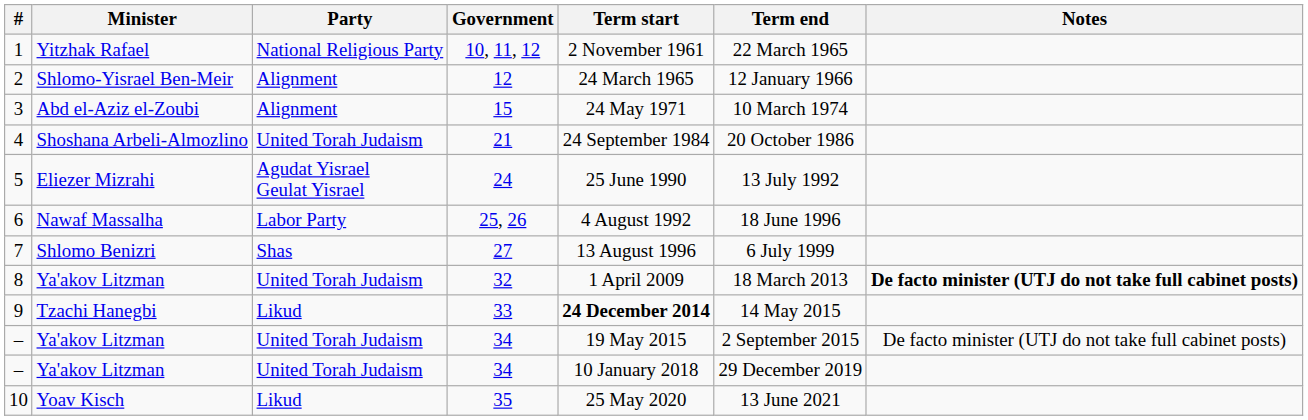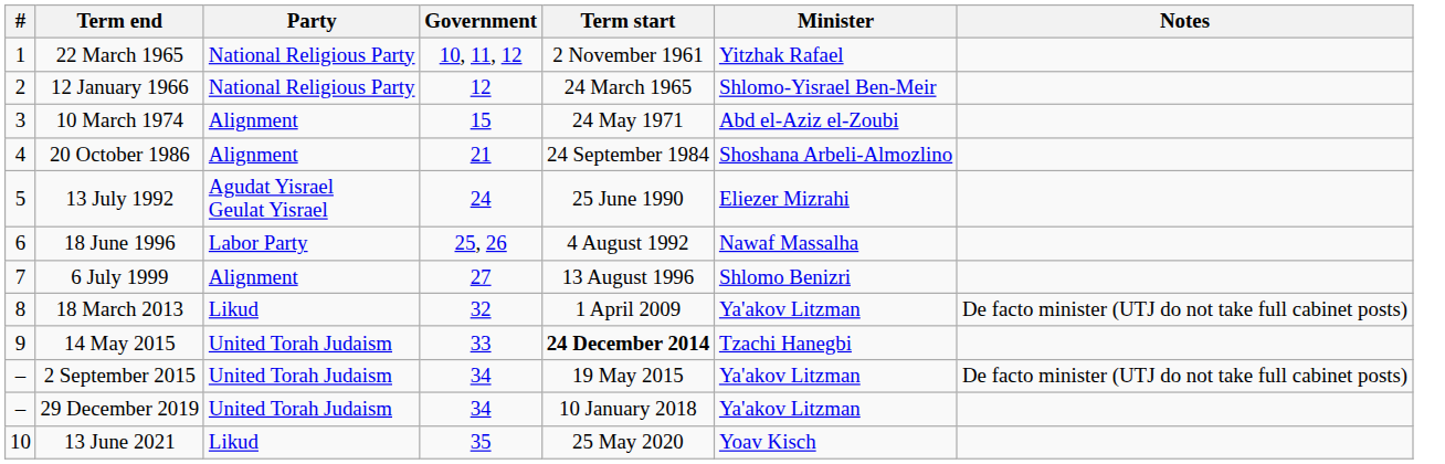columns swapped: Minister <-> Term end
2 | Party: Alignment -> National Religious Party
4 | Party: United Torah Judaism -> Alignment
7 | Party: Shas -> Alignment
8 | Party: United Torah Judaism -> Likud
8 | Notes: bold -> normal
9 | Party: Likud -> United Torah Judaism
